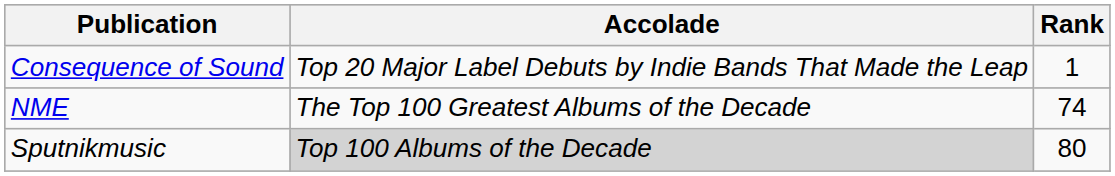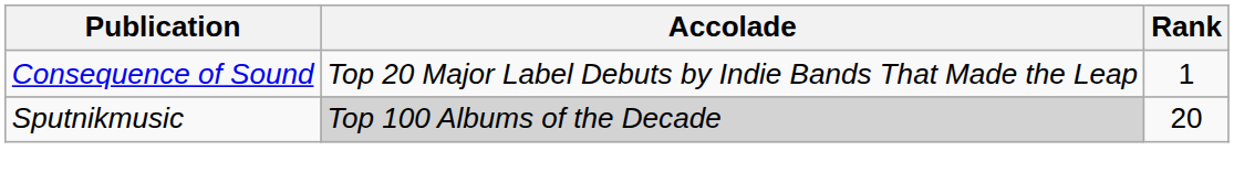- row: NME | The Top 100 Greatest Albums of the Decade | 74
Sputnikmusic | Rank: 80 -> 20
